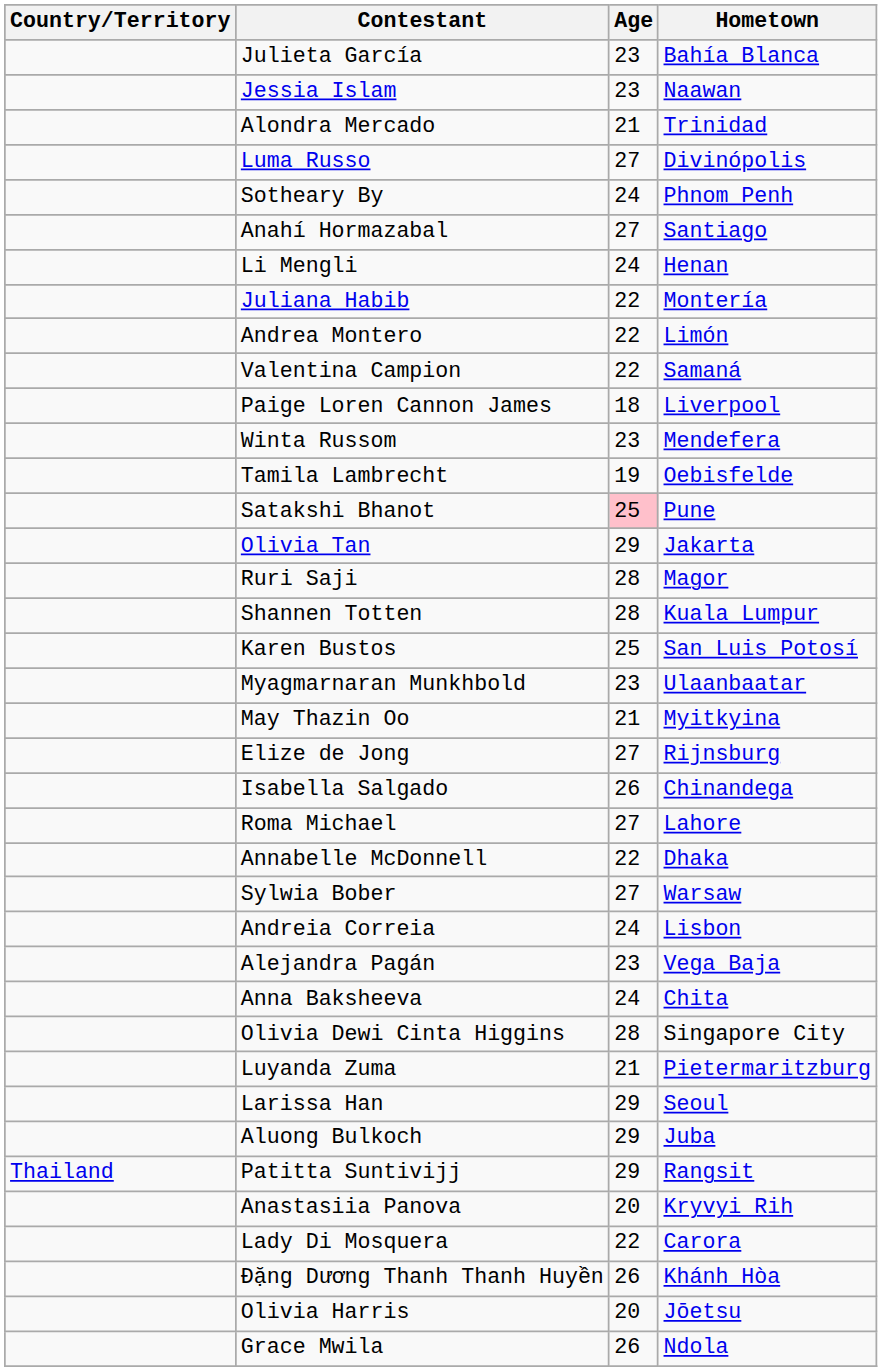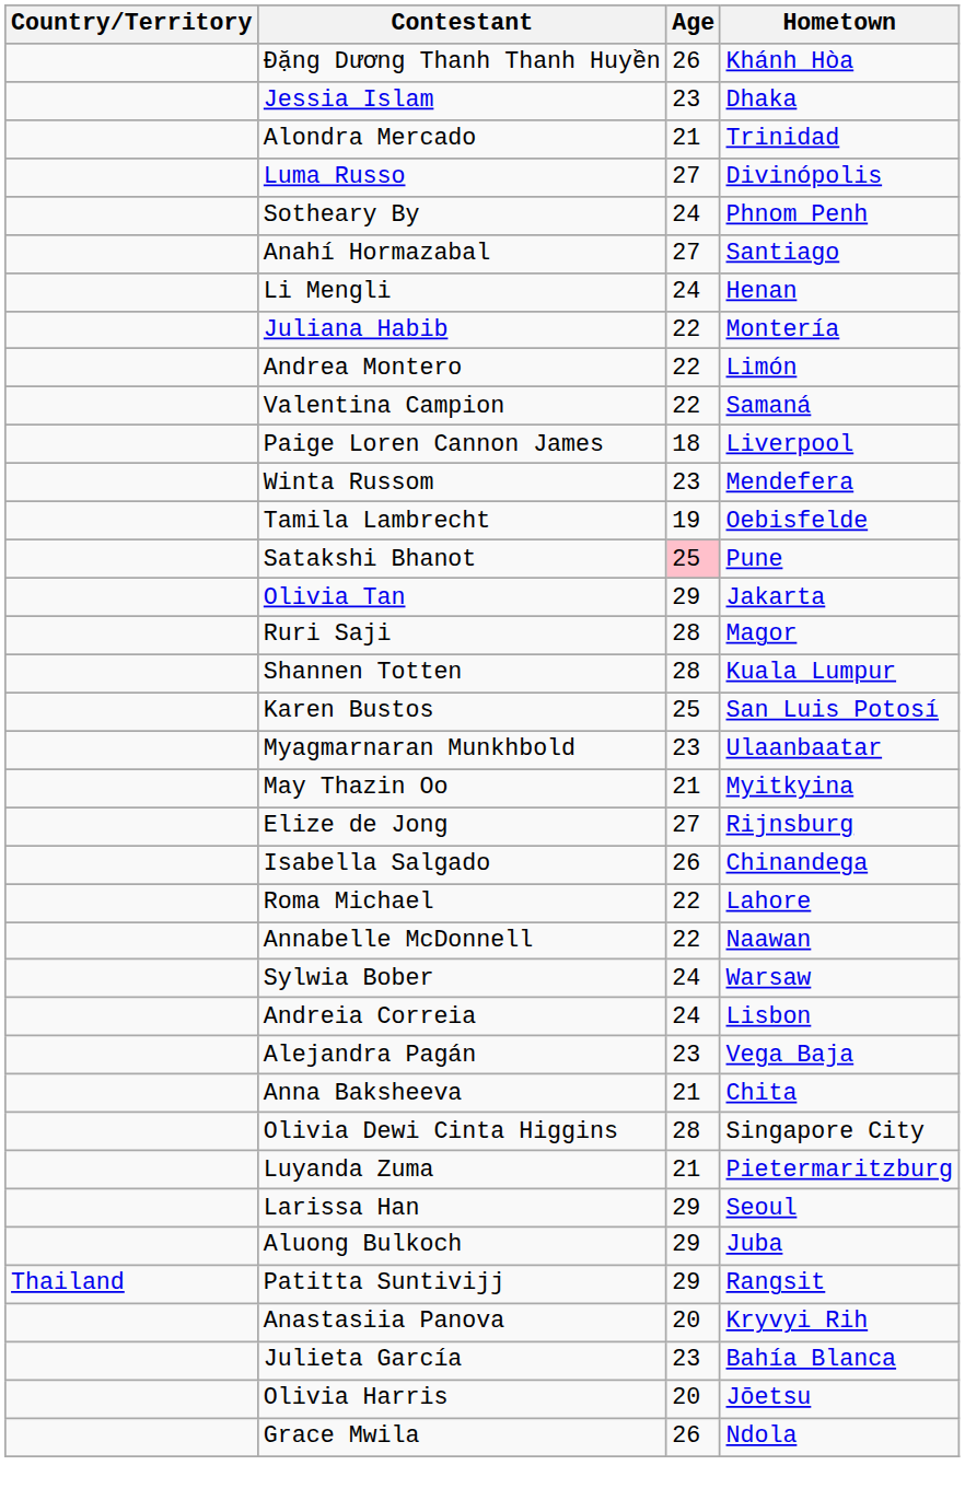rows swapped: Julieta García <-> Đặng Dương Thanh Thanh Huyền
Jessia Islam | Hometown: Naawan -> Dhaka
Roma Michael | Age: 27 -> 22
Annabelle McDonnell | Hometown: Dhaka -> Naawan
Sylwia Bober | Age: 27 -> 24
Anna Baksheeva | Age: 24 -> 21
- row: Lady Di Mosquera | 22 | Carora
